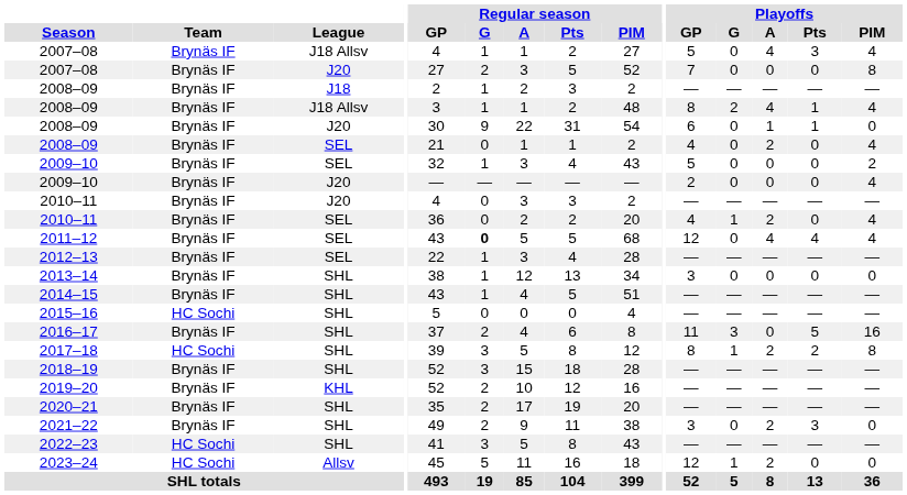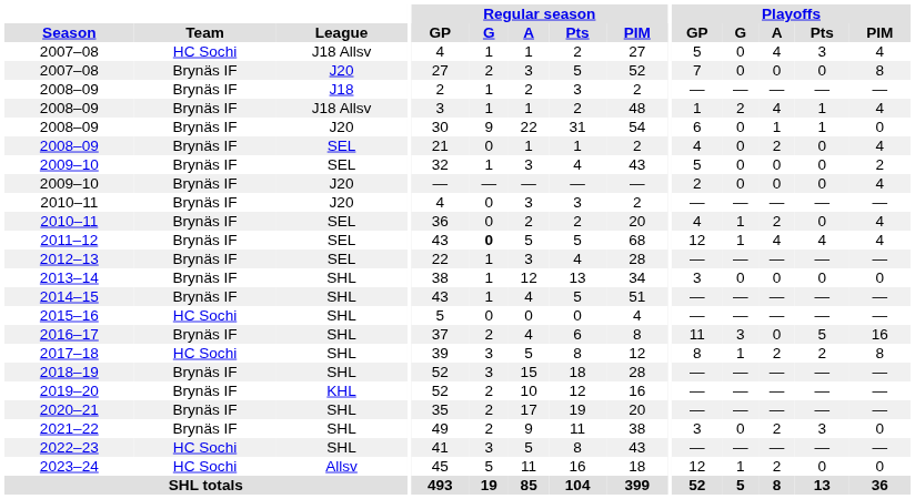2007–08 / J18 Allsv | Team: Brynäs IF -> HC Sochi
2008–09 / J18 Allsv | Playoffs / GP: 8 -> 1
2011–12 | Playoffs / G: 0 -> 1
